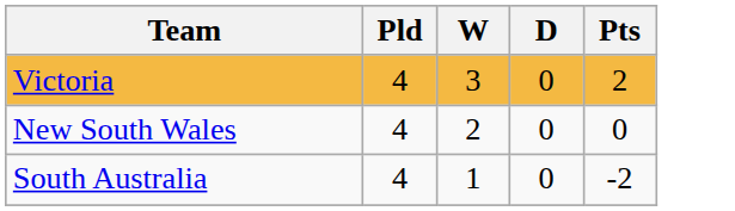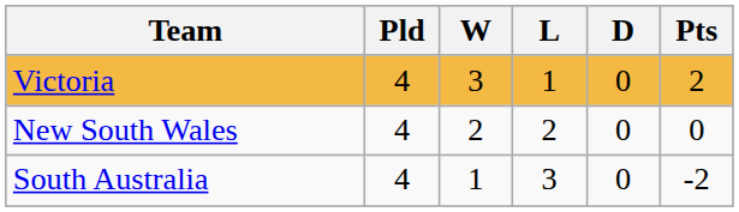+ column: L | 1 | 2 | 3
